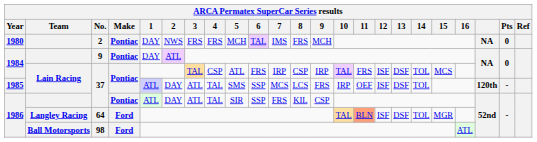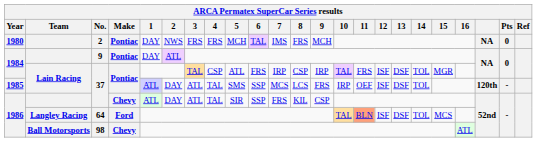1984 / 37 | 15: MCS -> MGR
1986 / 37 | Make: Pontiac -> Chevy
64 | 15: MGR -> MCS
98 | Make: Ford -> Chevy
